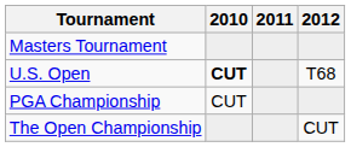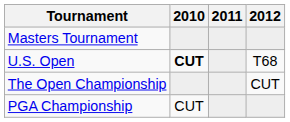rows swapped: The Open Championship <-> PGA Championship
